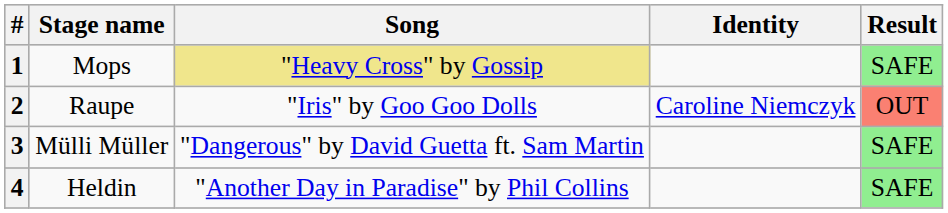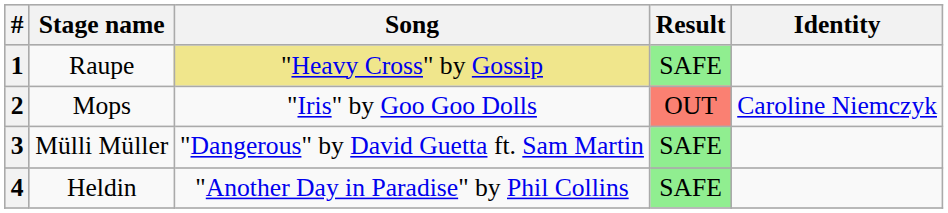columns swapped: Identity <-> Result
1 | Stage name: Mops -> Raupe
2 | Stage name: Raupe -> Mops
